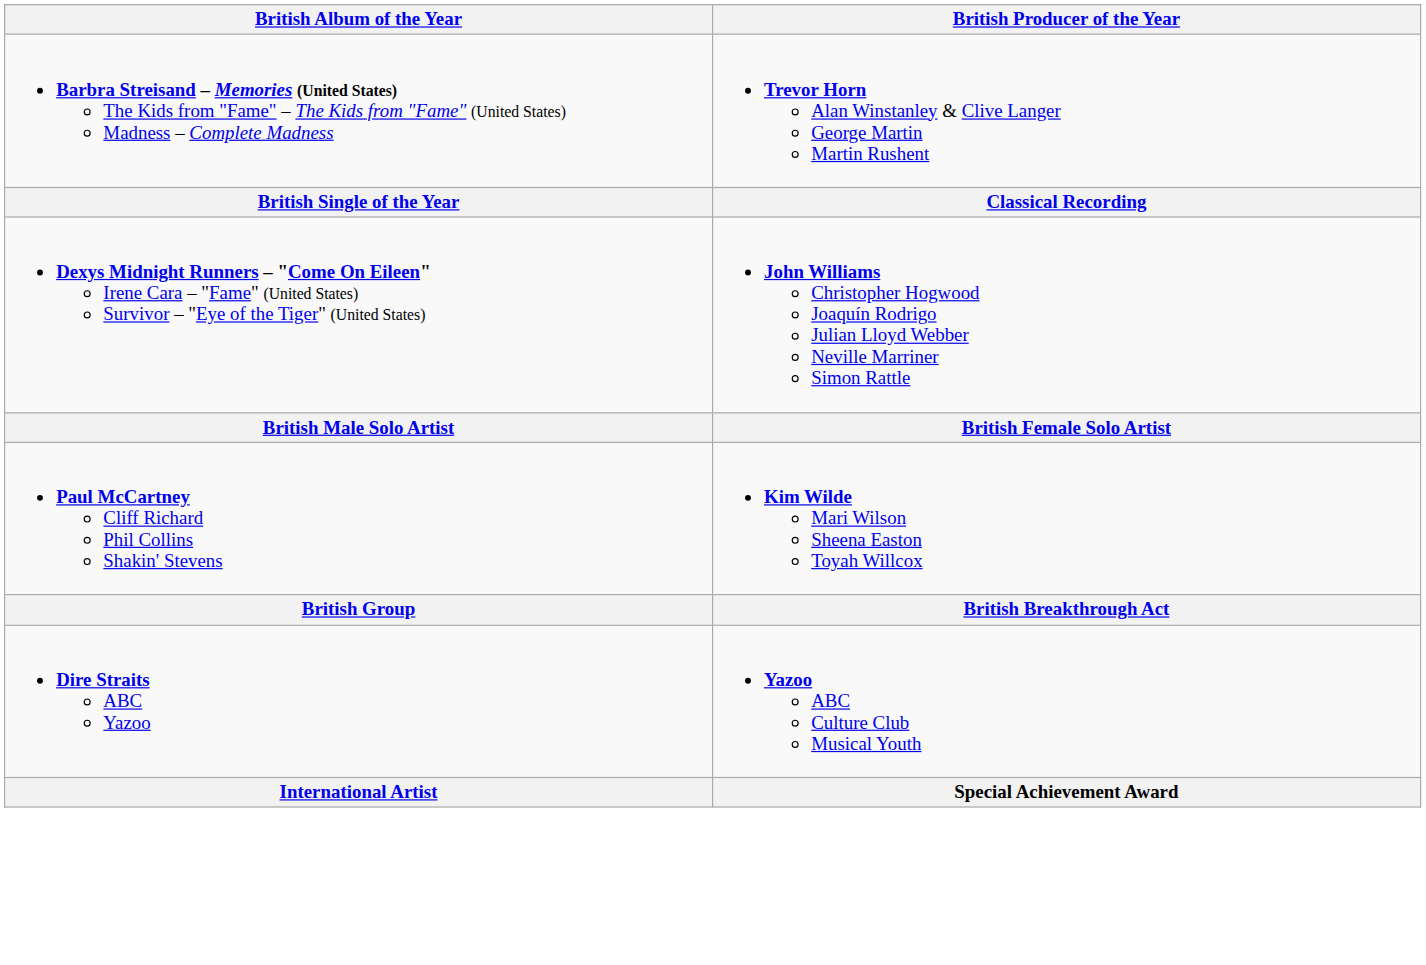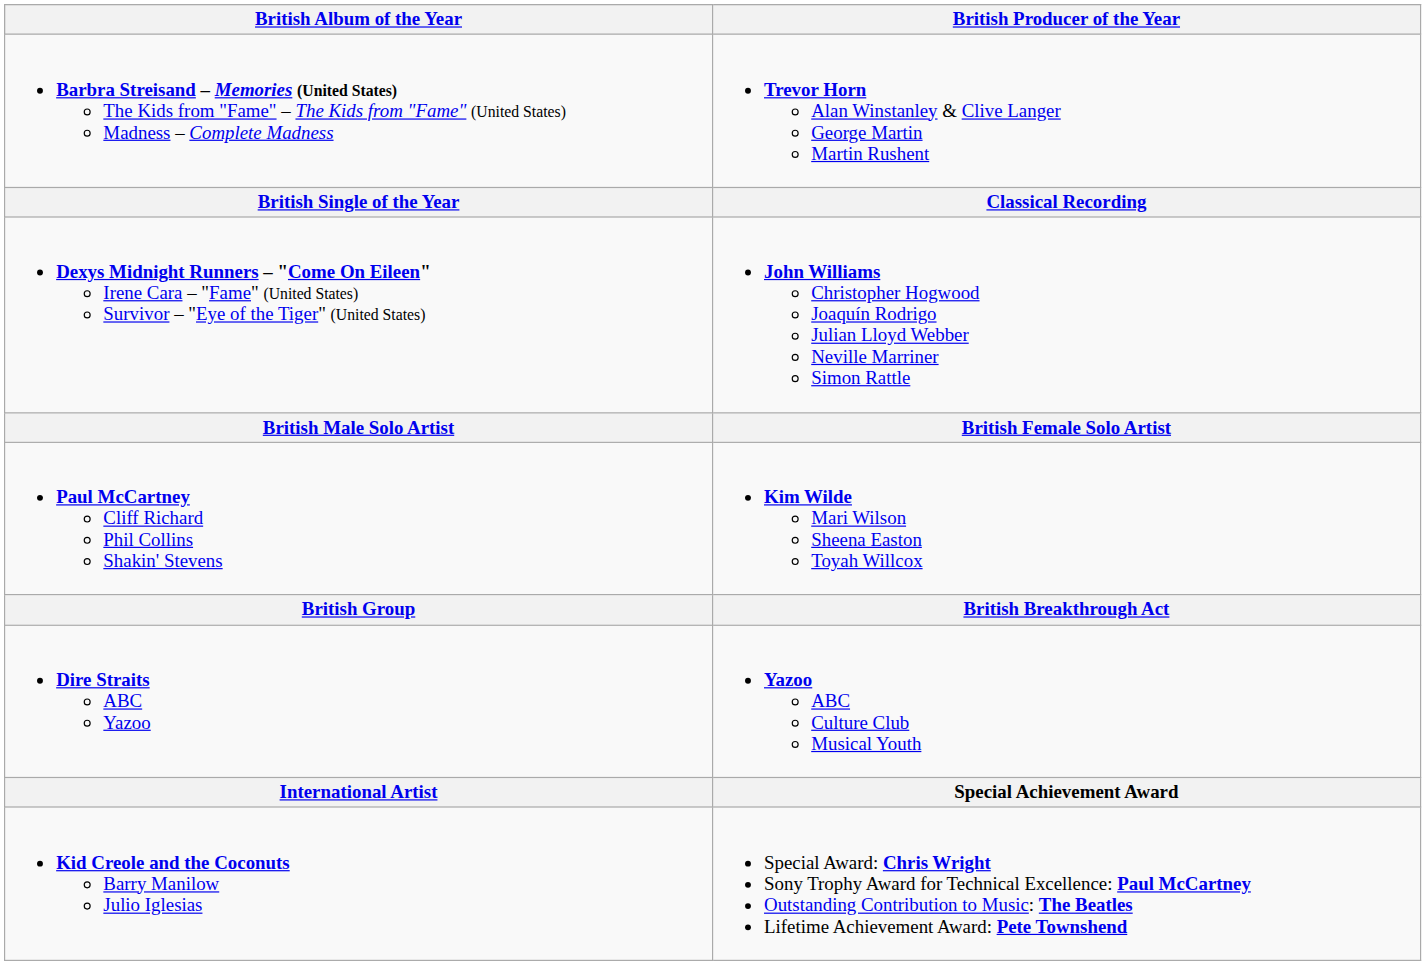+ row: Kid Creole and the Coconuts Barry Manilow Julio Iglesias | Special Award: Chris Wright Sony Trophy Award for Technical Excellence: Paul McCartney Outstanding Contribution to Music: The Beatles Lifetime Achievement Award: Pete Townshend
